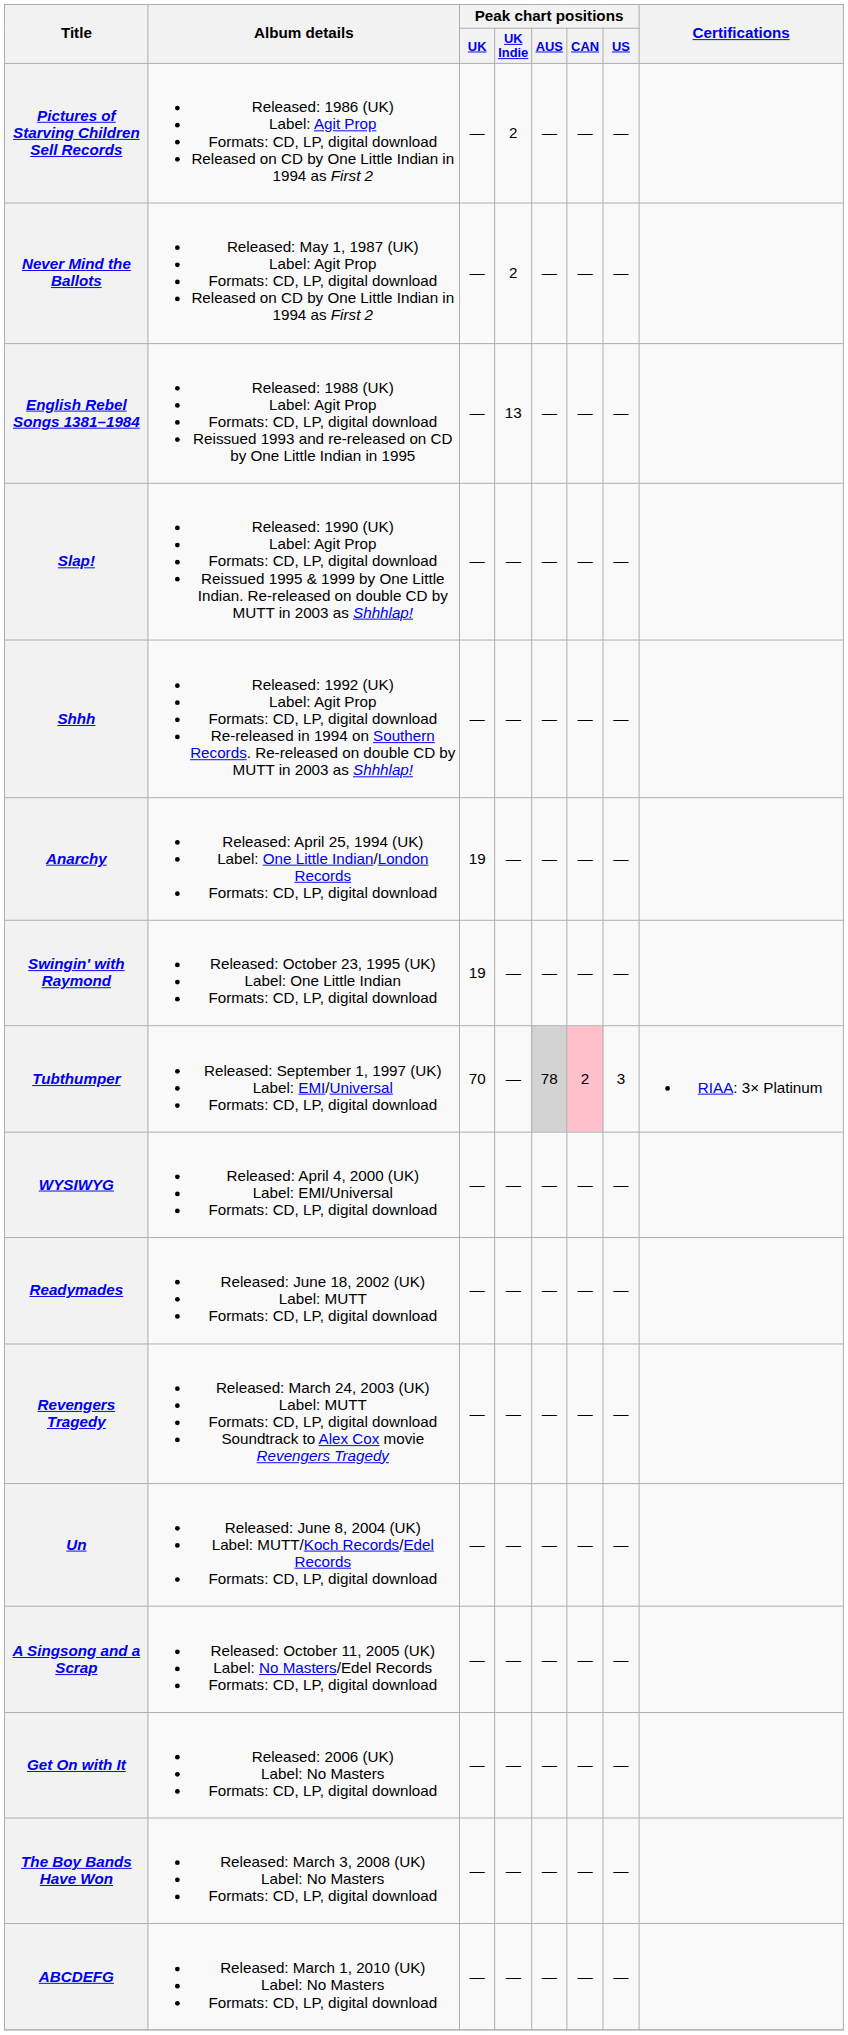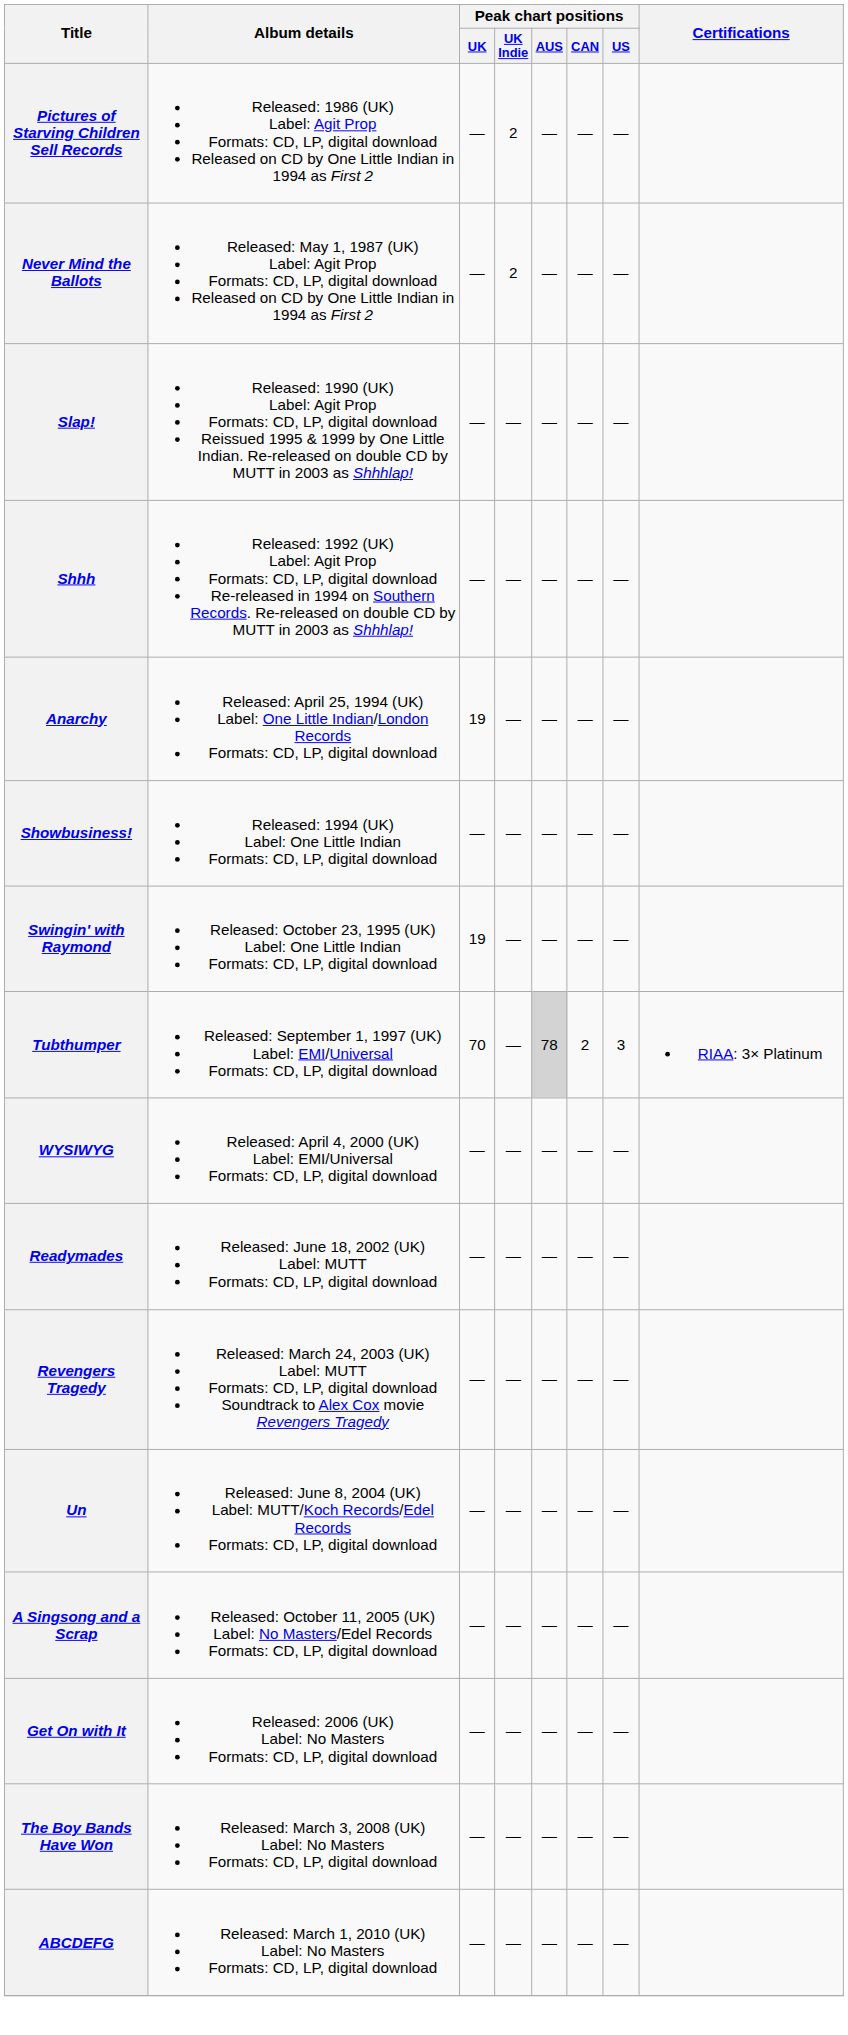- row: English Rebel Songs 1381–1984 | Released: 1988 (UK) Label: Agit Prop Formats: CD, LP, digital download Reissued 1993 and re-released on CD by One Little Indian in 1995 | — | 13 | — | — | —
+ row: Showbusiness! | Released: 1994 (UK) Label: One Little Indian Formats: CD, LP, digital download | — | — | — | — | —
Tubthumper | Peak chart positions / CAN: pink background -> no background
